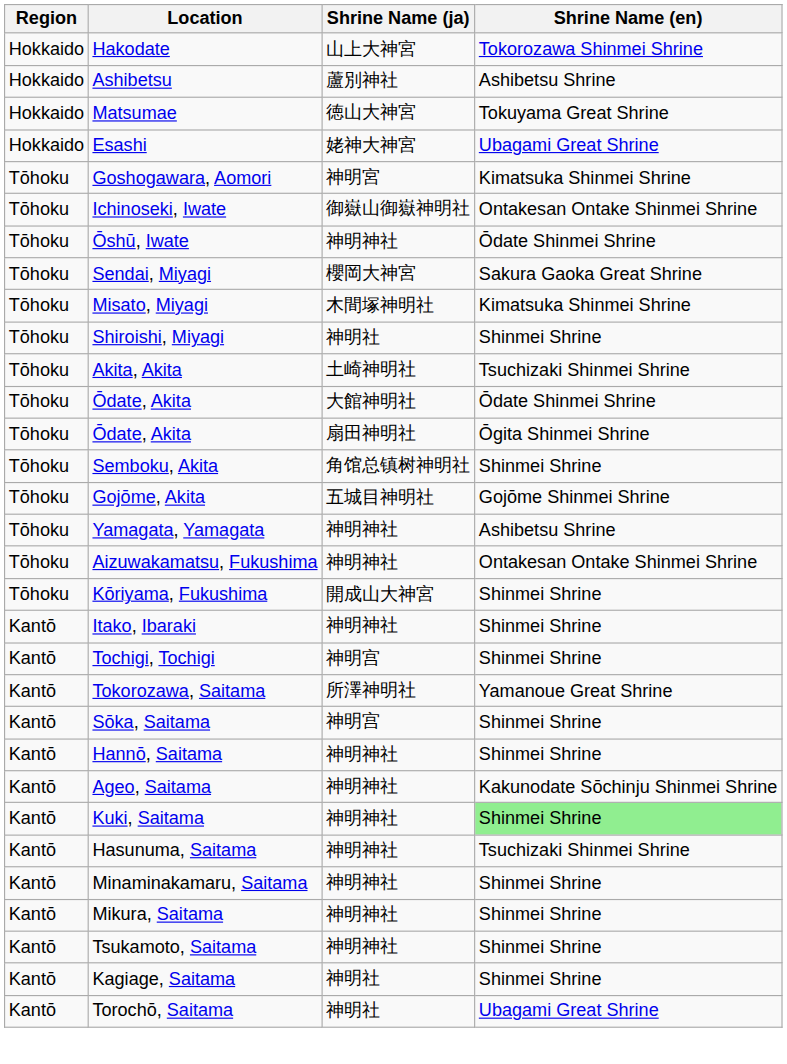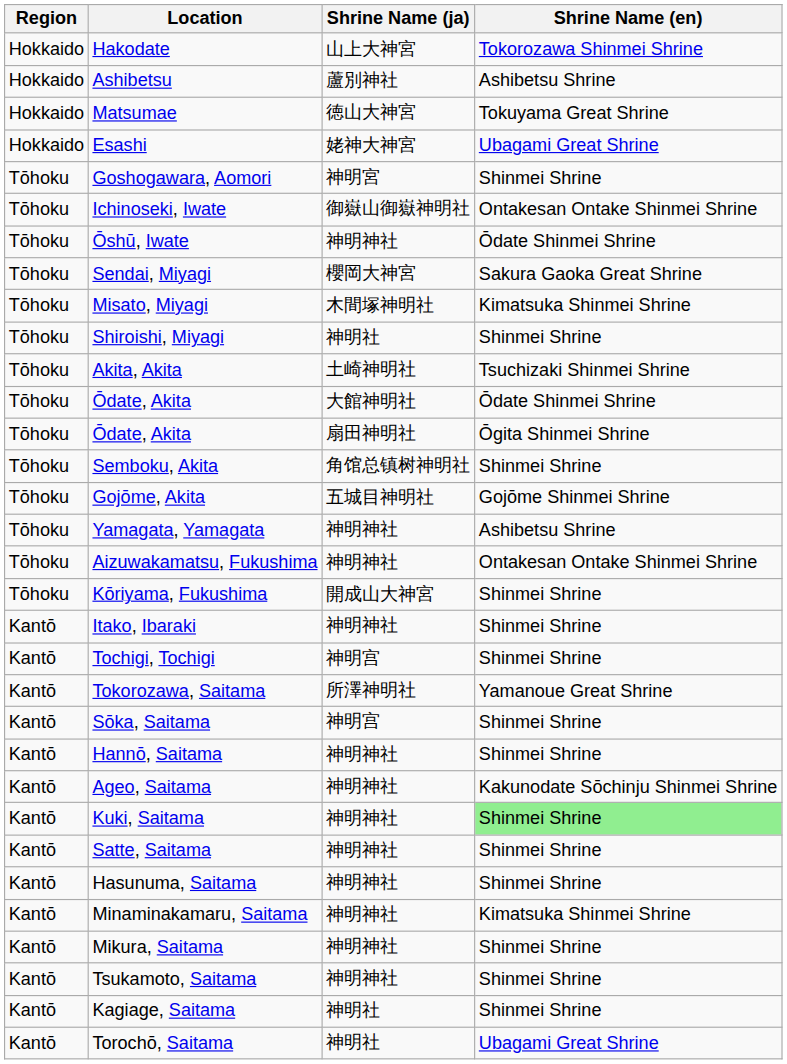Goshogawara, Aomori | Shrine Name (en): Kimatsuka Shinmei Shrine -> Shinmei Shrine
+ row: Kantō | Satte, Saitama | 神明神社 | Shinmei Shrine
Hasunuma, Saitama | Shrine Name (en): Tsuchizaki Shinmei Shrine -> Shinmei Shrine
Minaminakamaru, Saitama | Shrine Name (en): Shinmei Shrine -> Kimatsuka Shinmei Shrine
